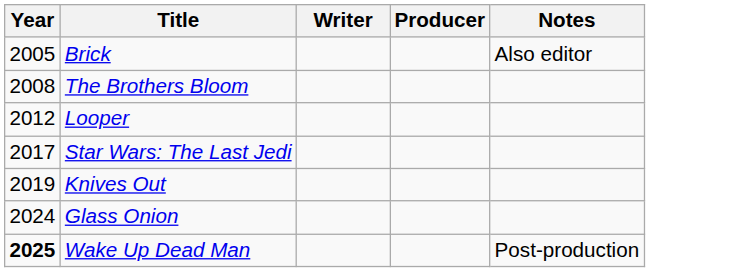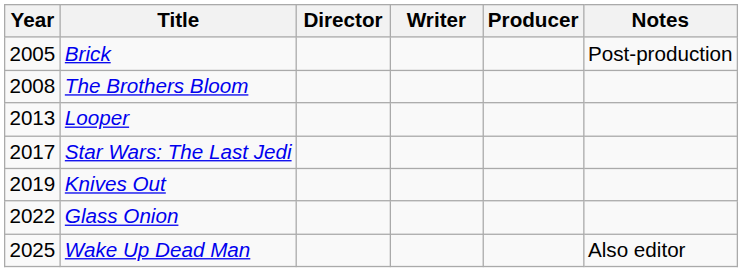+ column: Director
Brick | Notes: Also editor -> Post-production
Looper | Year: 2012 -> 2013
Glass Onion | Year: 2024 -> 2022
Wake Up Dead Man | Year: bold -> normal
Wake Up Dead Man | Notes: Post-production -> Also editor
